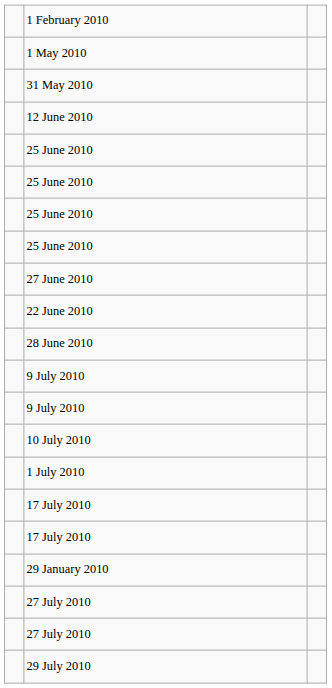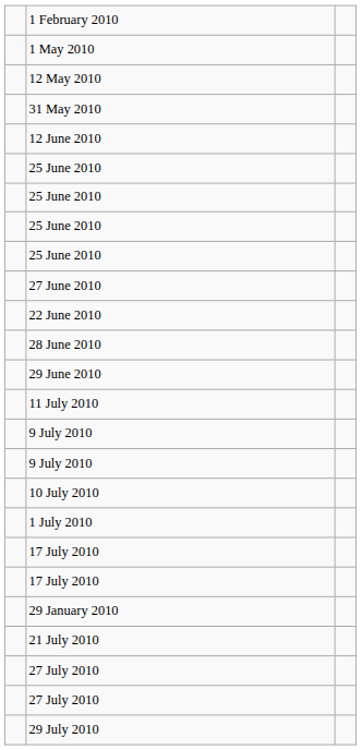+ row: 12 May 2010
+ row: 29 June 2010
+ row: 11 July 2010
+ row: 21 July 2010
